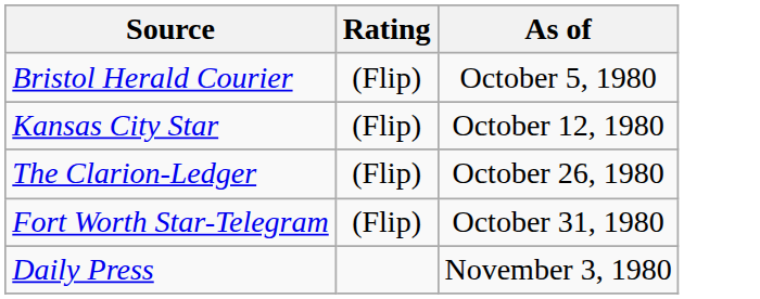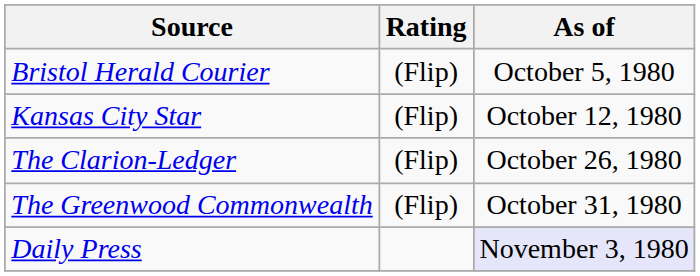+ row: The Greenwood Commonwealth | (Flip) | October 31, 1980
- row: Fort Worth Star-Telegram | (Flip) | October 31, 1980
Daily Press | As of: no background -> lavender background
